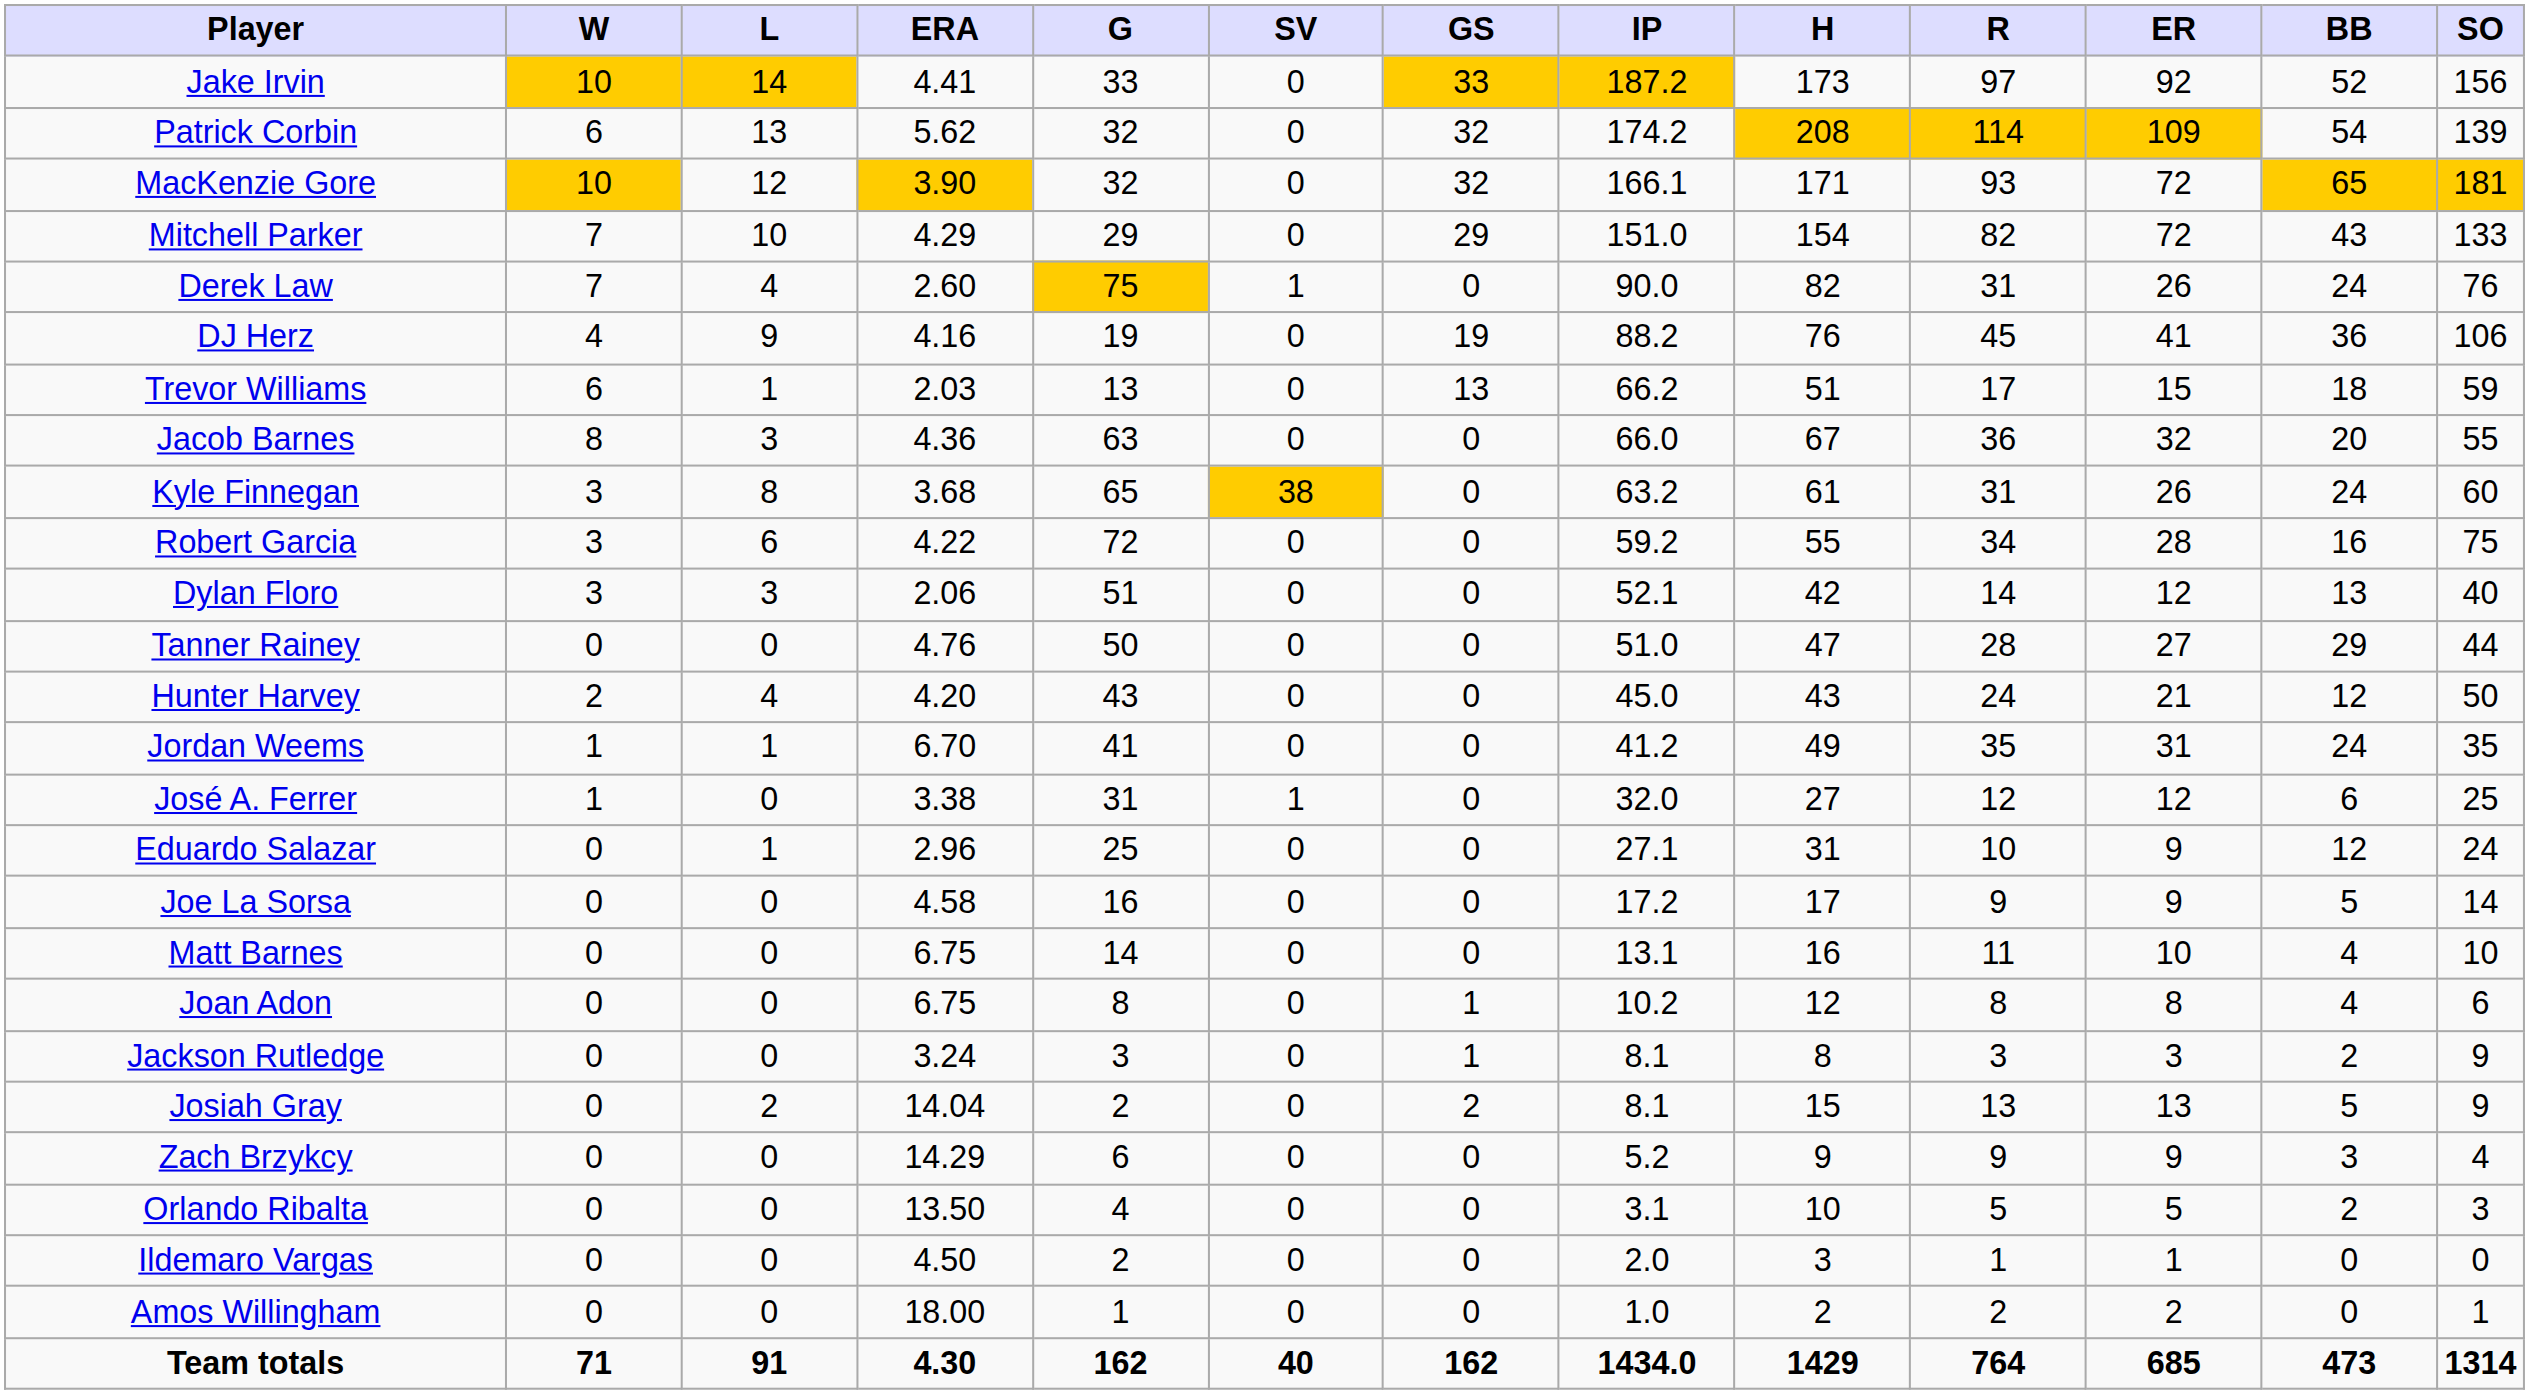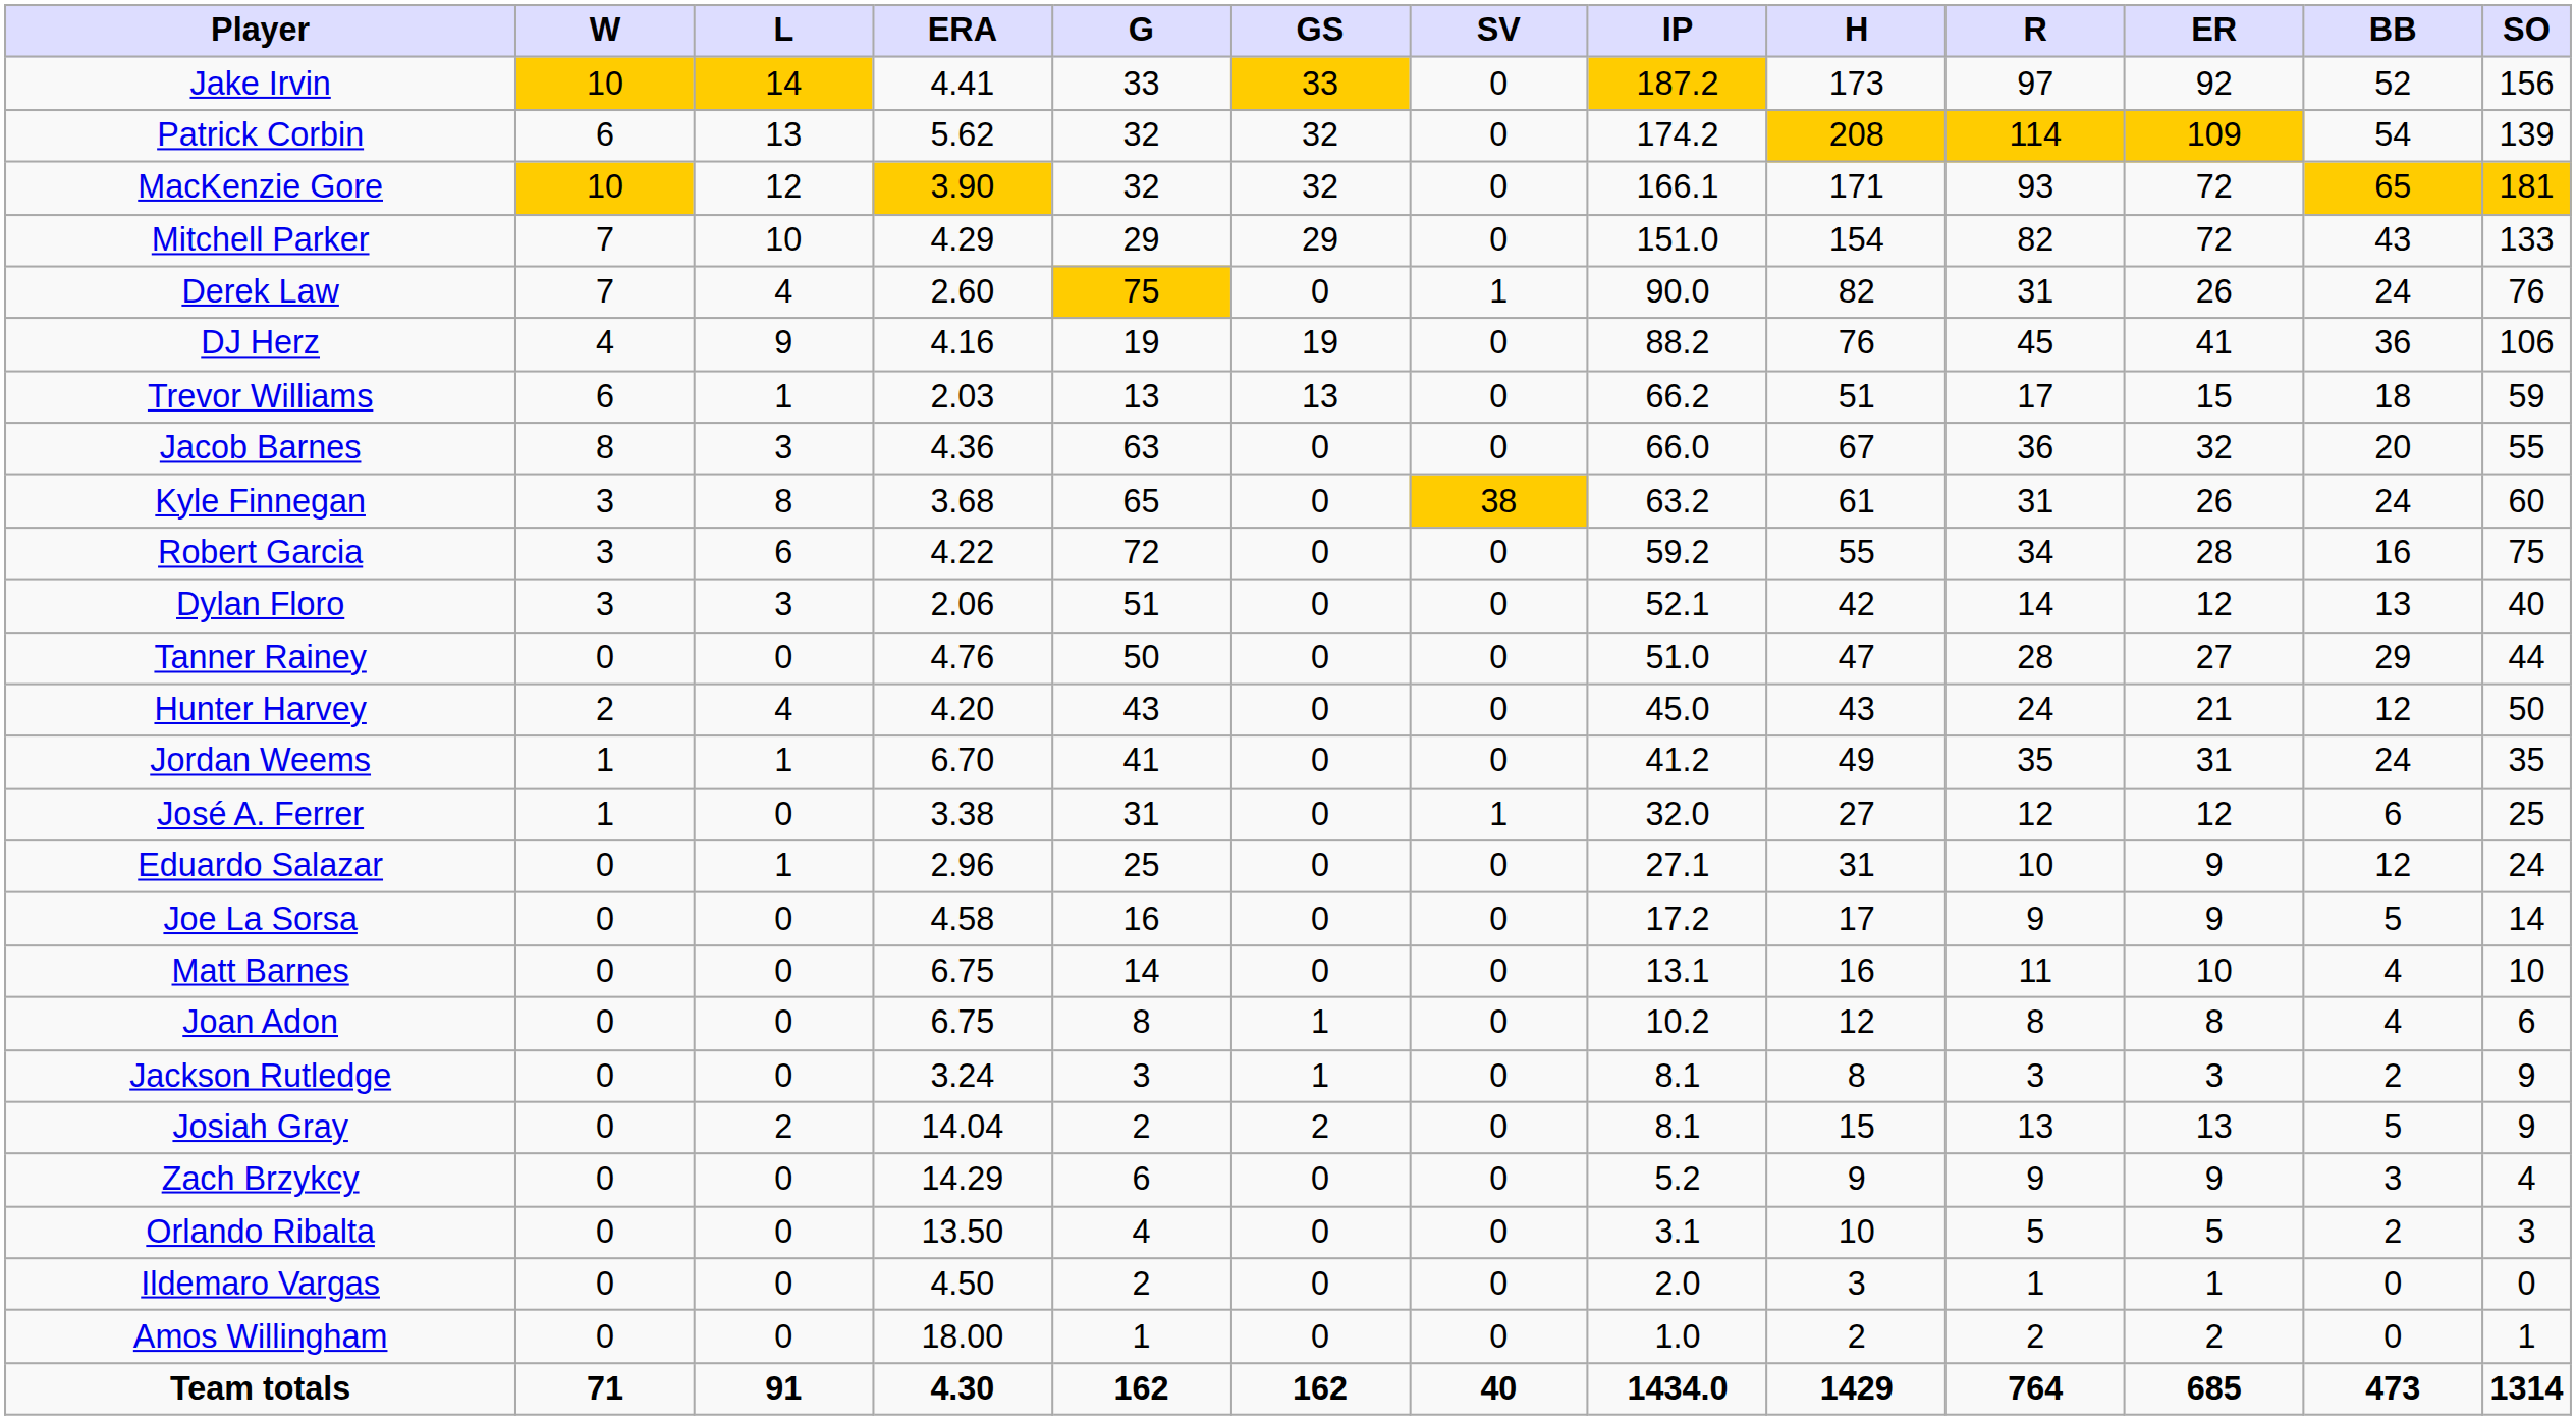columns swapped: GS <-> SV
